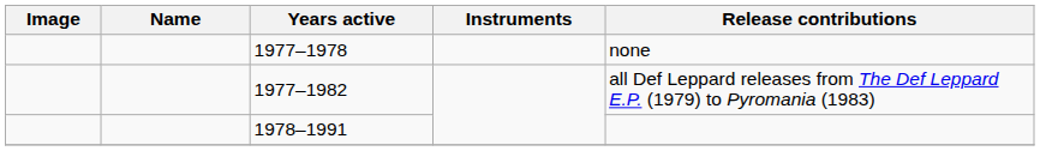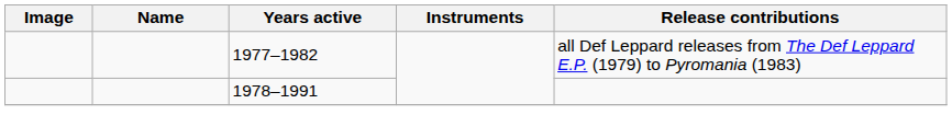- row: 1977–1978 | none
